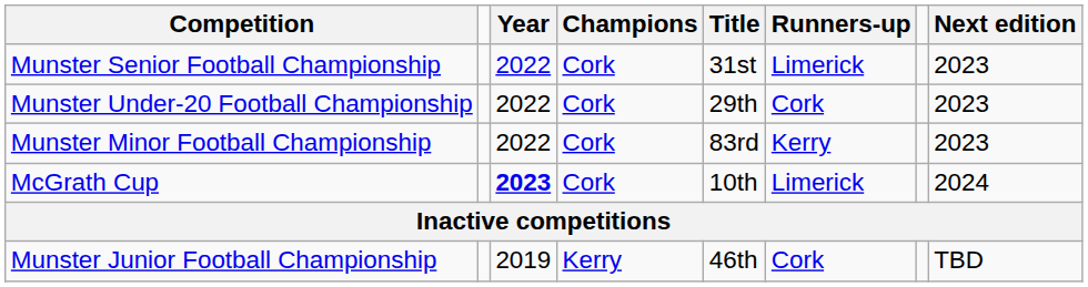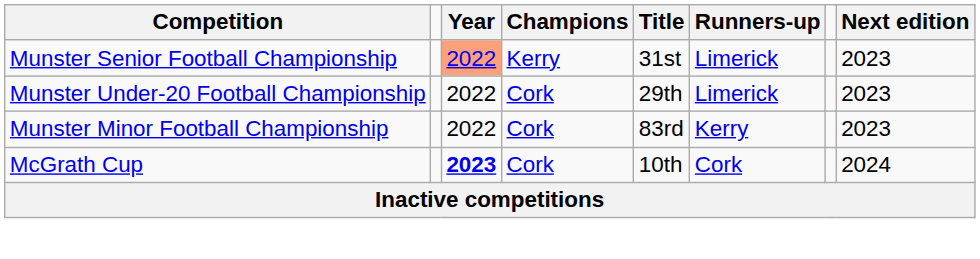Munster Senior Football Championship | Year: no background -> lightsalmon background
Munster Senior Football Championship | Champions: Cork -> Kerry
Munster Under-20 Football Championship | Runners-up: Cork -> Limerick
McGrath Cup | Runners-up: Limerick -> Cork
- row: Munster Junior Football Championship | 2019 | Kerry | 46th | Cork | TBD
